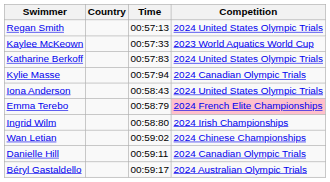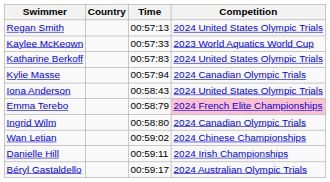Ingrid Wilm | Competition: 2024 Irish Championships -> 2024 Canadian Olympic Trials
Danielle Hill | Competition: 2024 Canadian Olympic Trials -> 2024 Irish Championships
